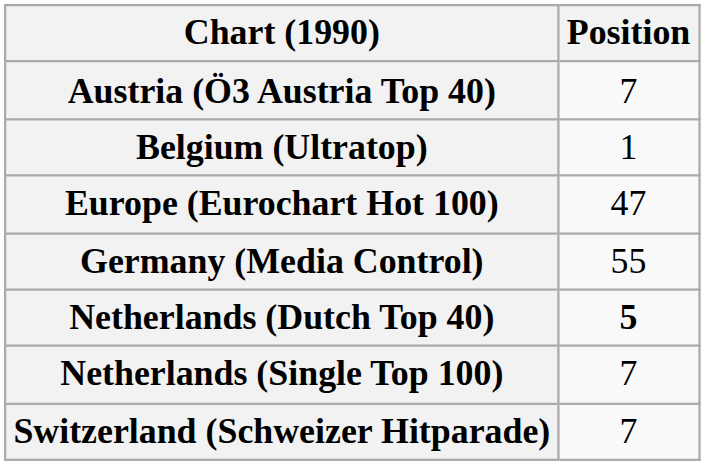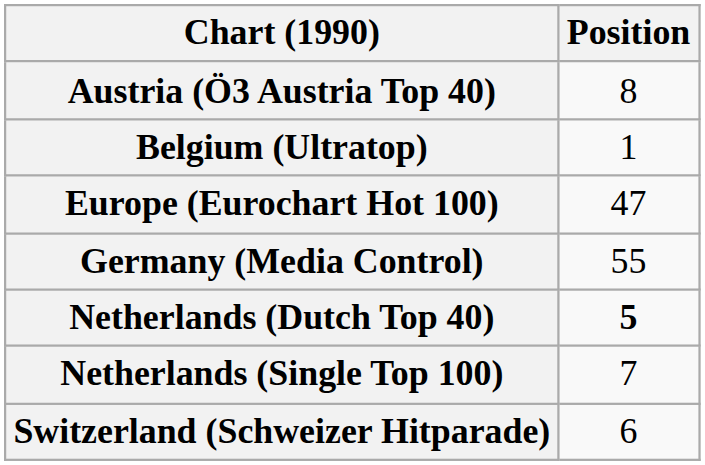Austria (Ö3 Austria Top 40) | Position: 7 -> 8
Switzerland (Schweizer Hitparade) | Position: 7 -> 6
